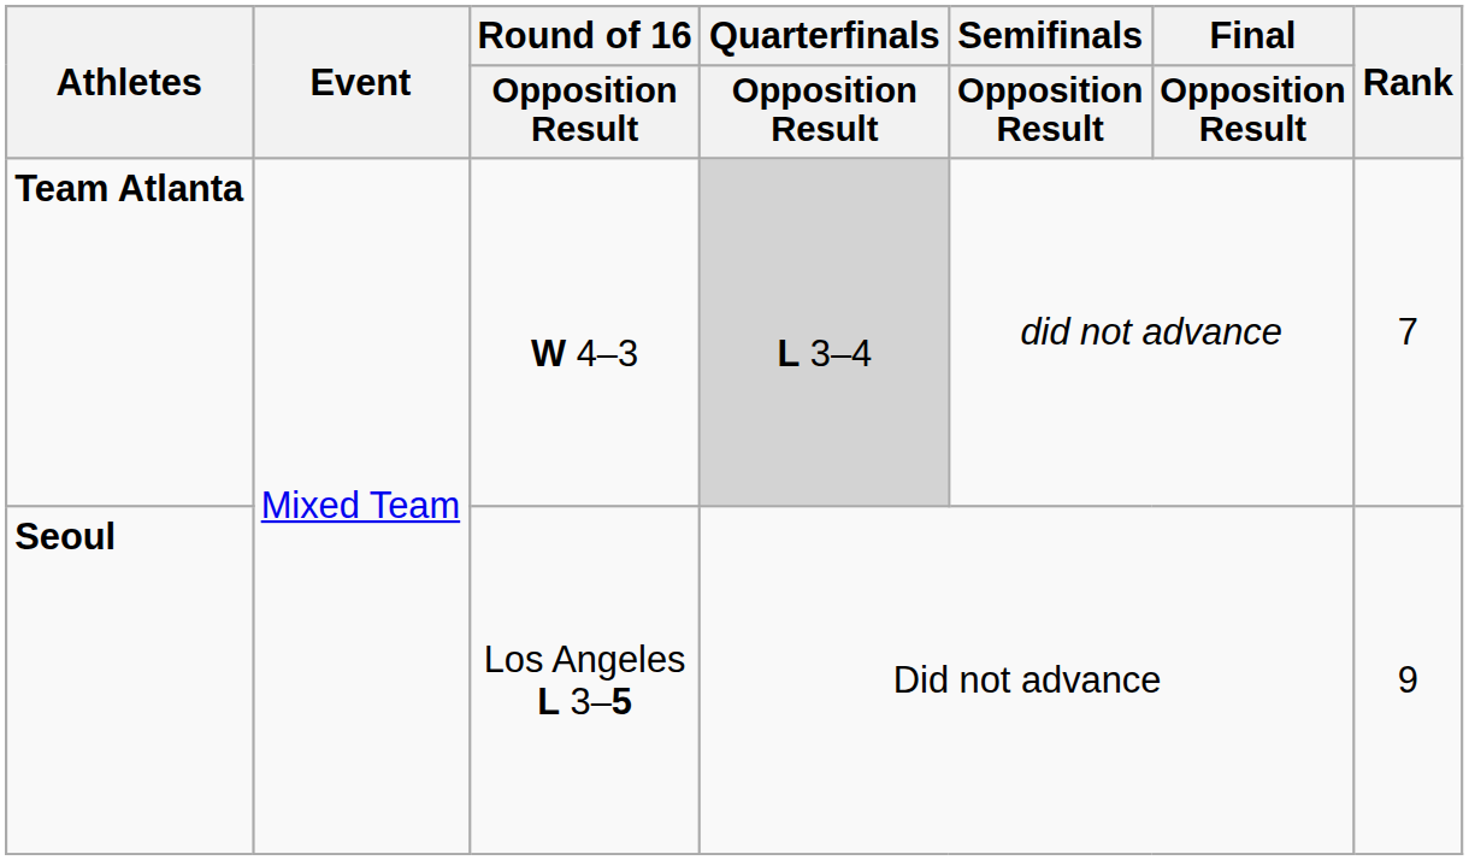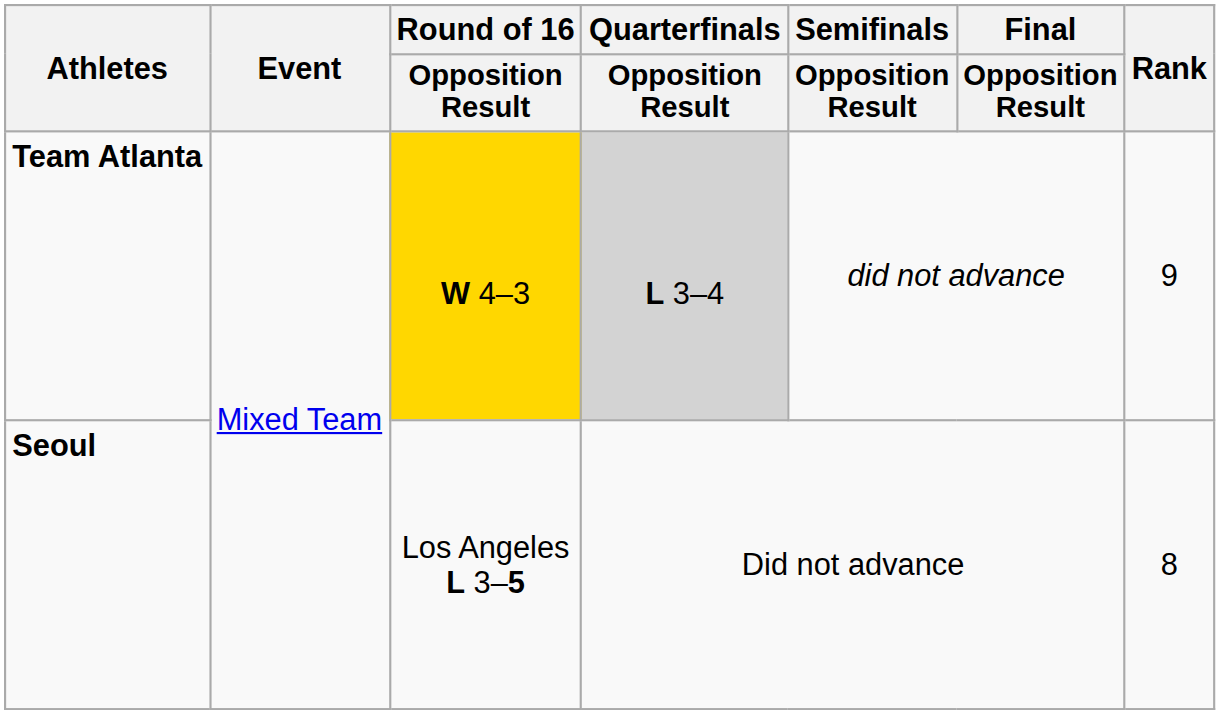Team Atlanta | Round of 16 / Opposition Result: no background -> gold background
Team Atlanta | Rank: 7 -> 9
Seoul | Rank: 9 -> 8
